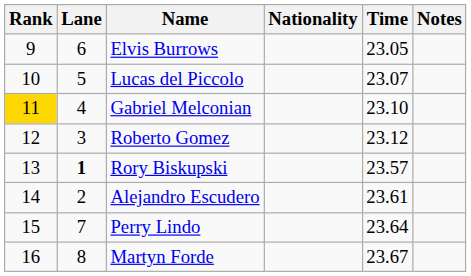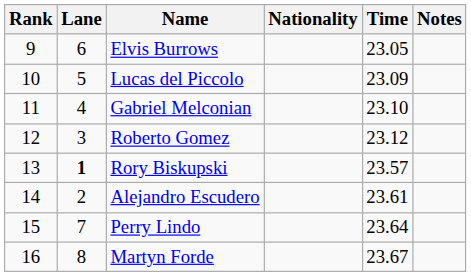Lucas del Piccolo | Time: 23.07 -> 23.09
Gabriel Melconian | Rank: gold background -> no background
